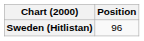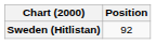Sweden (Hitlistan) | Position: 96 -> 92
